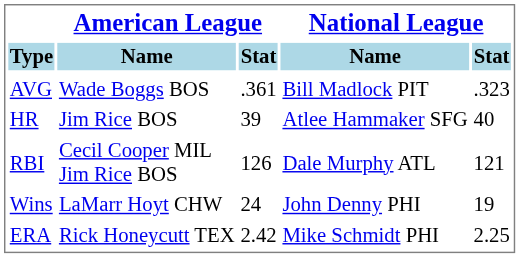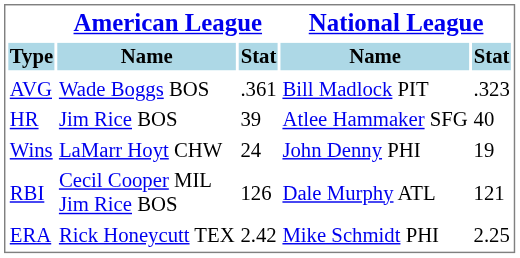rows swapped: RBI <-> Wins
